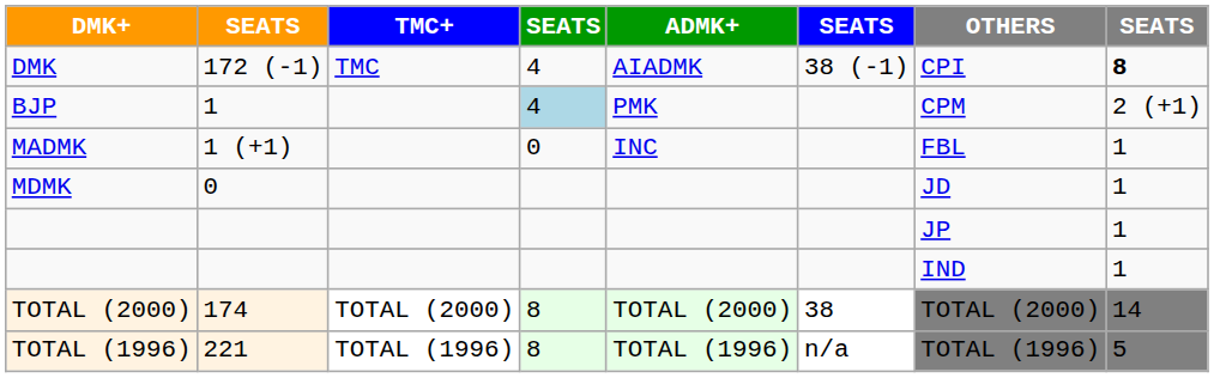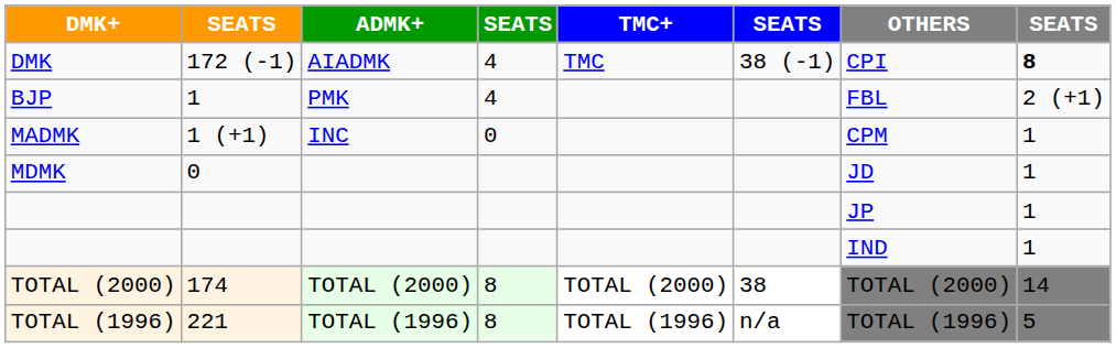columns swapped: ADMK+ <-> TMC+
BJP | column 4: lightblue background -> no background
BJP | OTHERS: CPM -> FBL
MADMK | OTHERS: FBL -> CPM
